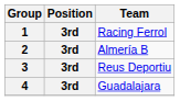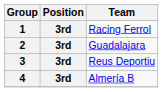2 | Team: Almería B -> Guadalajara
4 | Team: Guadalajara -> Almería B
